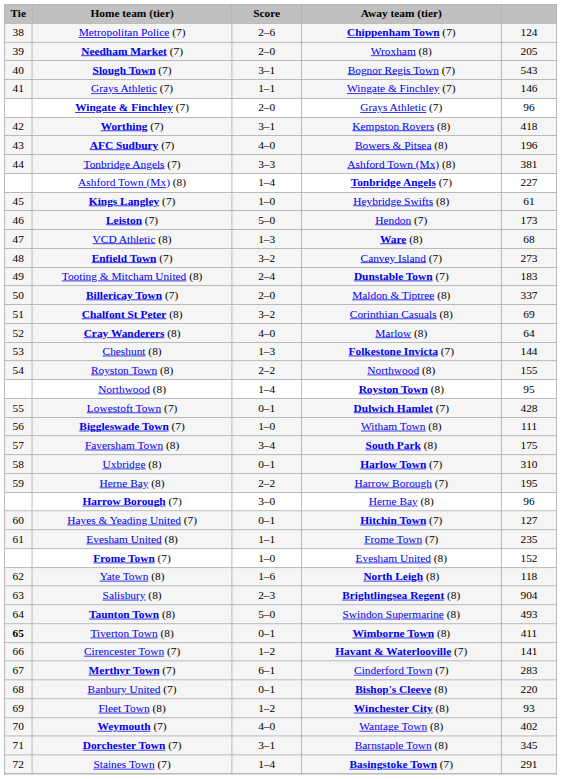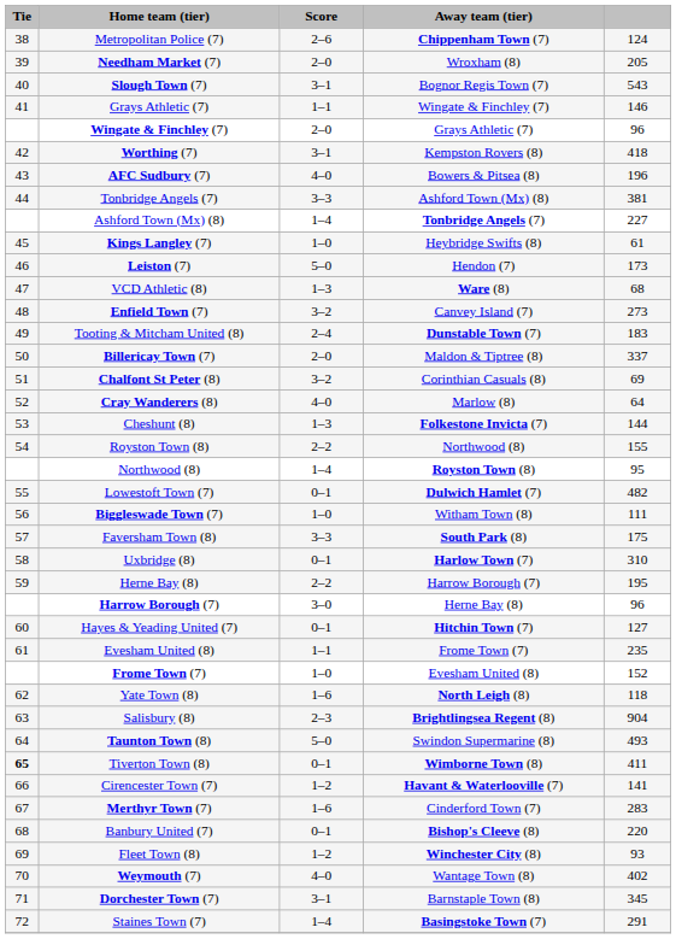Lowestoft Town (7) | column 5: 428 -> 482
Faversham Town (8) | Score: 3–4 -> 3–3
Merthyr Town (7) | Score: 6–1 -> 1–6
